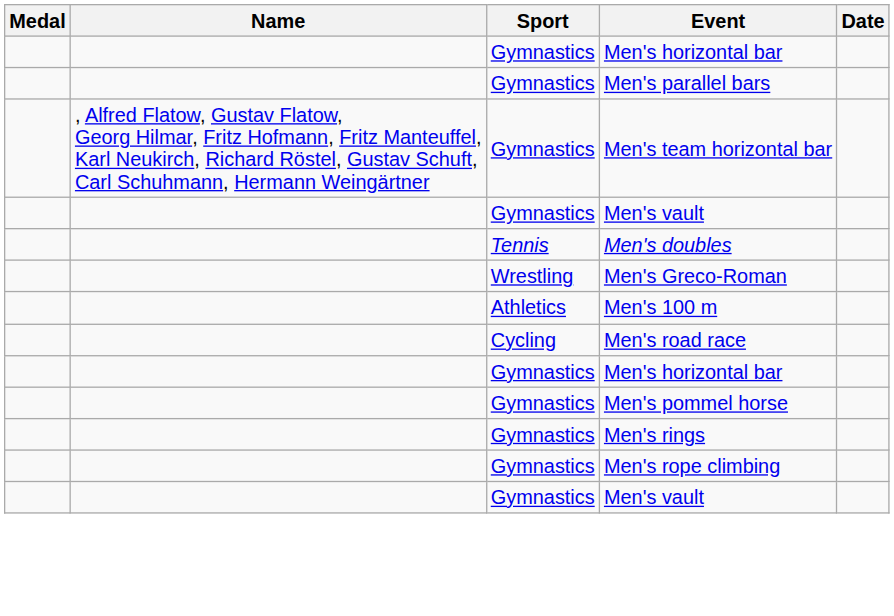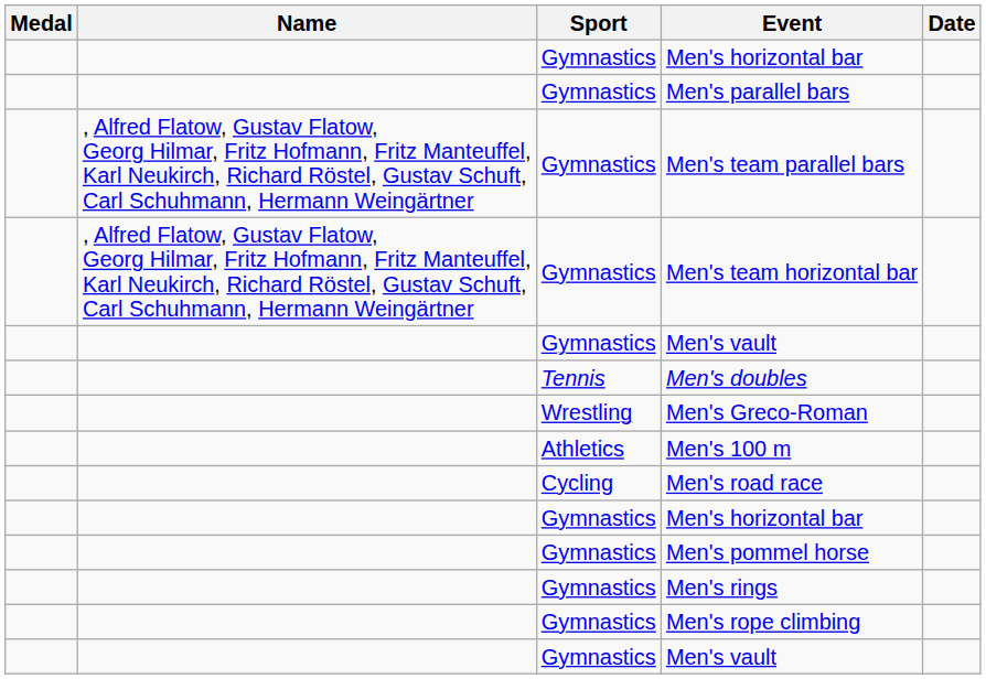+ row: , Alfred Flatow, Gustav Flatow, Georg Hilmar, Fritz Hofmann, Fritz Manteuffel, Karl Neukirch, Richard Röstel, Gustav Schuft, Carl Schuhmann, Hermann Weingärtner | Gymnastics | Men's team parallel bars
